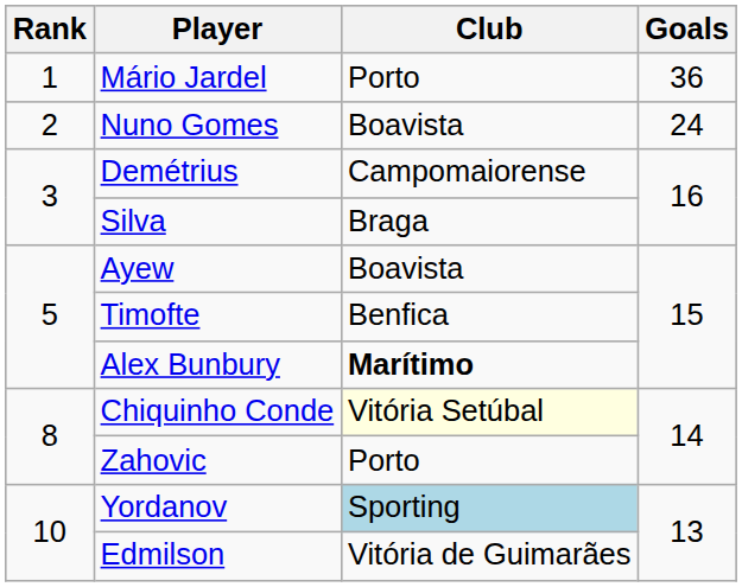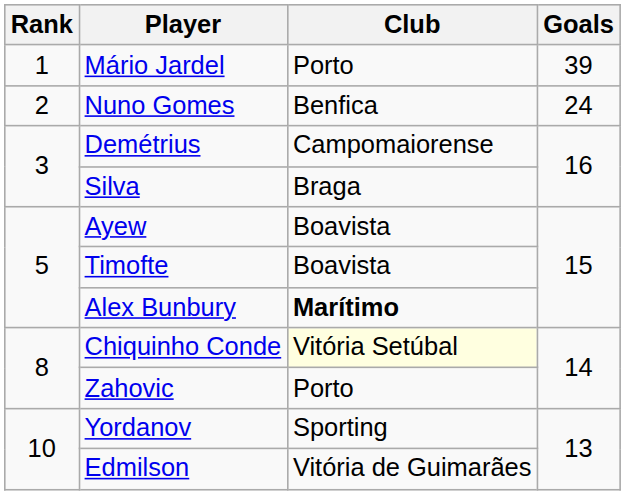Mário Jardel | Goals: 36 -> 39
Nuno Gomes | Club: Boavista -> Benfica
Timofte | Club: Benfica -> Boavista
Yordanov | Club: lightblue background -> no background
